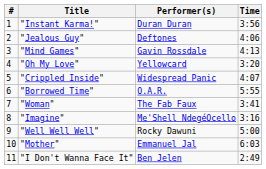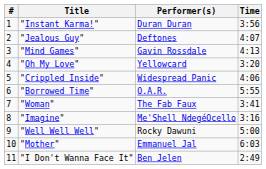"Jealous Guy" | Time: 4:06 -> 4:07
"Crippled Inside" | Time: 4:07 -> 4:06
